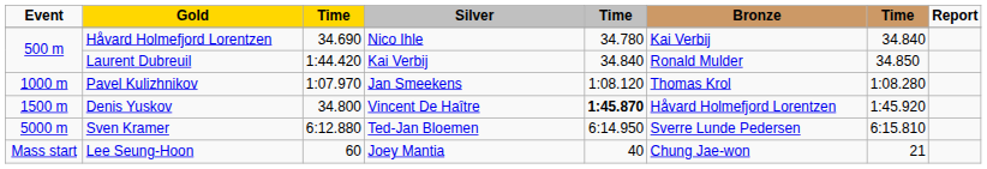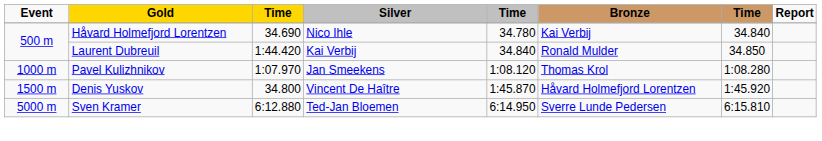Denis Yuskov | column 5: bold -> normal
- row: Mass start | Lee Seung-Hoon | 60 | Joey Mantia | 40 | Chung Jae-won | 21
